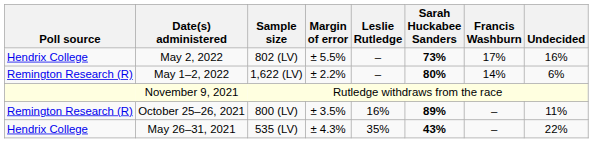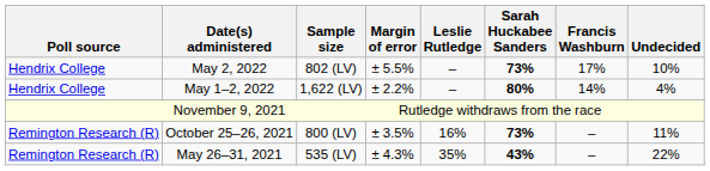May 2, 2022 | Undecided: 16% -> 10%
May 1–2, 2022 | Poll source: Remington Research (R) -> Hendrix College
May 1–2, 2022 | Undecided: 6% -> 4%
October 25–26, 2021 | Sarah Huckabee Sanders: 89% -> 73%
May 26–31, 2021 | Poll source: Hendrix College -> Remington Research (R)
